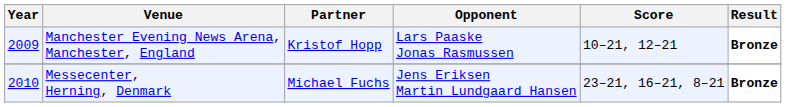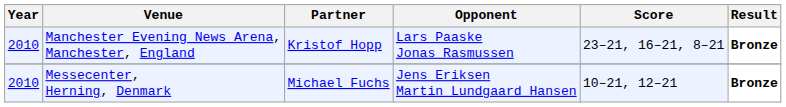Manchester Evening News Arena, Manchester, England | Year: 2009 -> 2010
Manchester Evening News Arena, Manchester, England | Score: 10–21, 12–21 -> 23–21, 16–21, 8–21
Messecenter, Herning, Denmark | Score: 23–21, 16–21, 8–21 -> 10–21, 12–21
